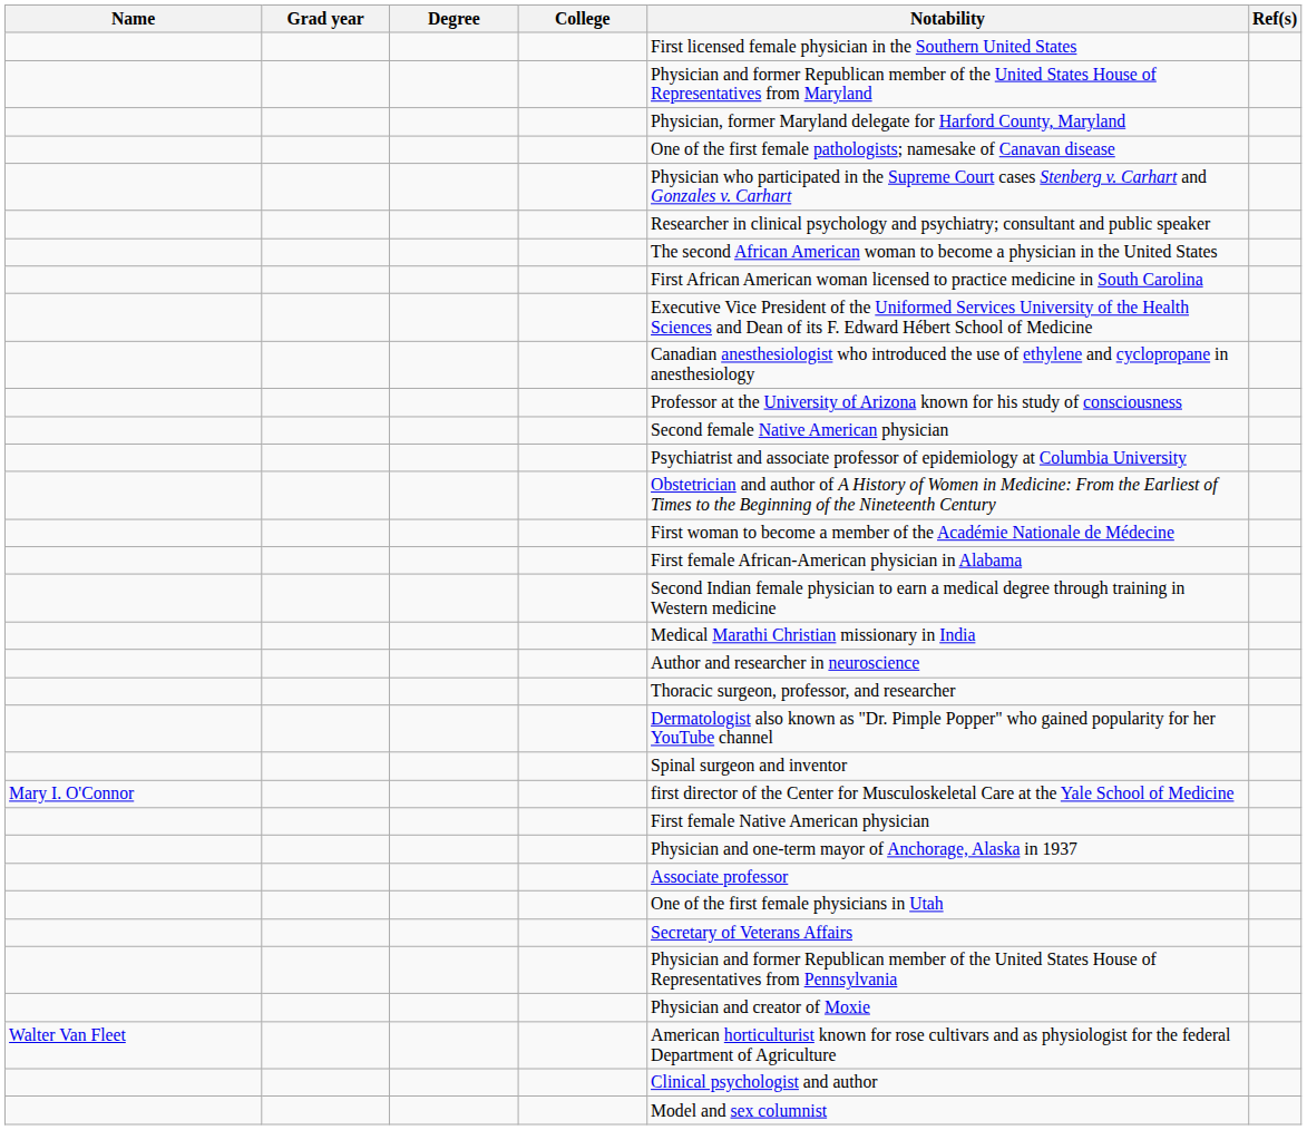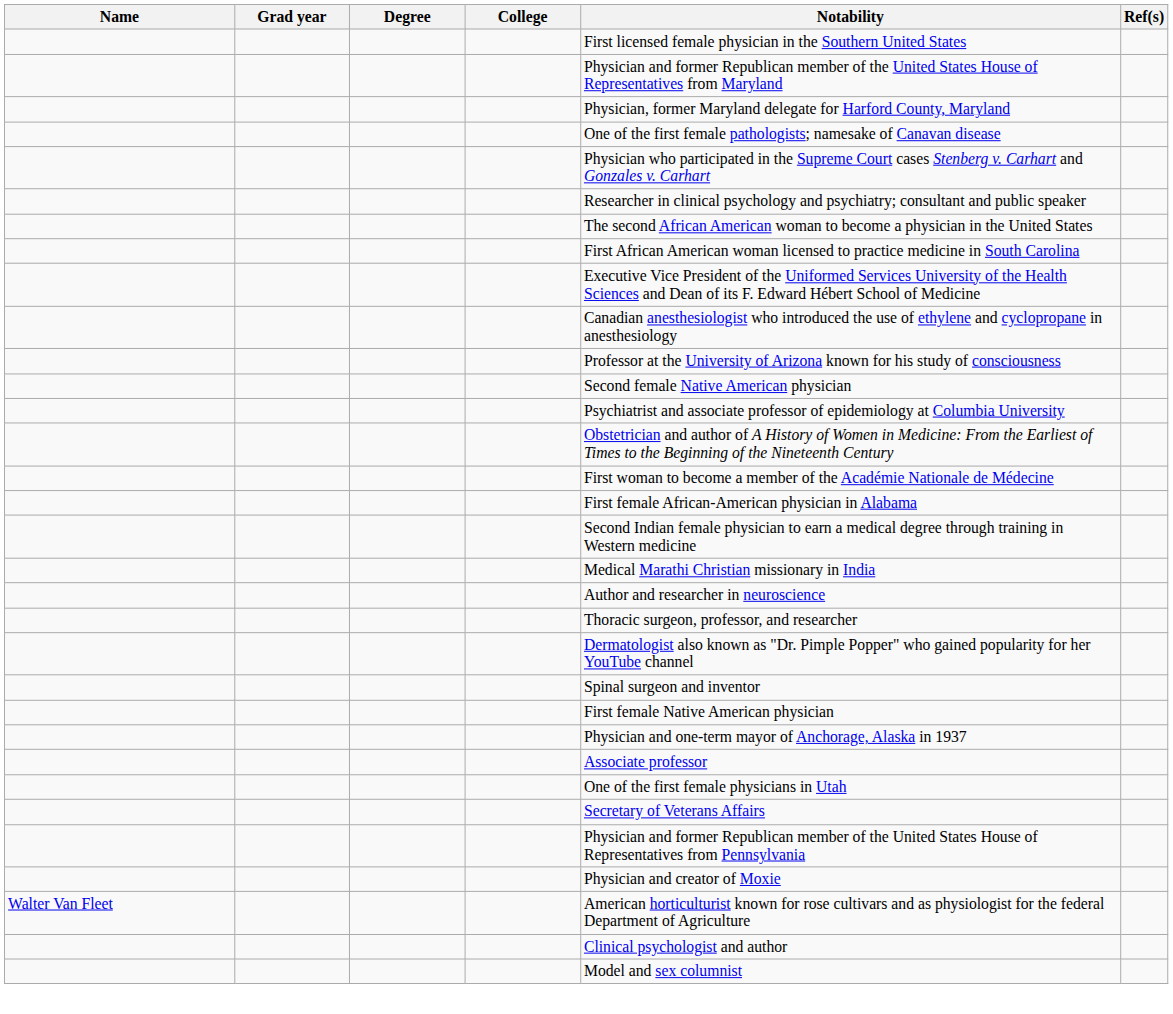- row: Mary I. O'Connor | first director of the Center for Musculoskeletal Care at the Yale School of Medicine
